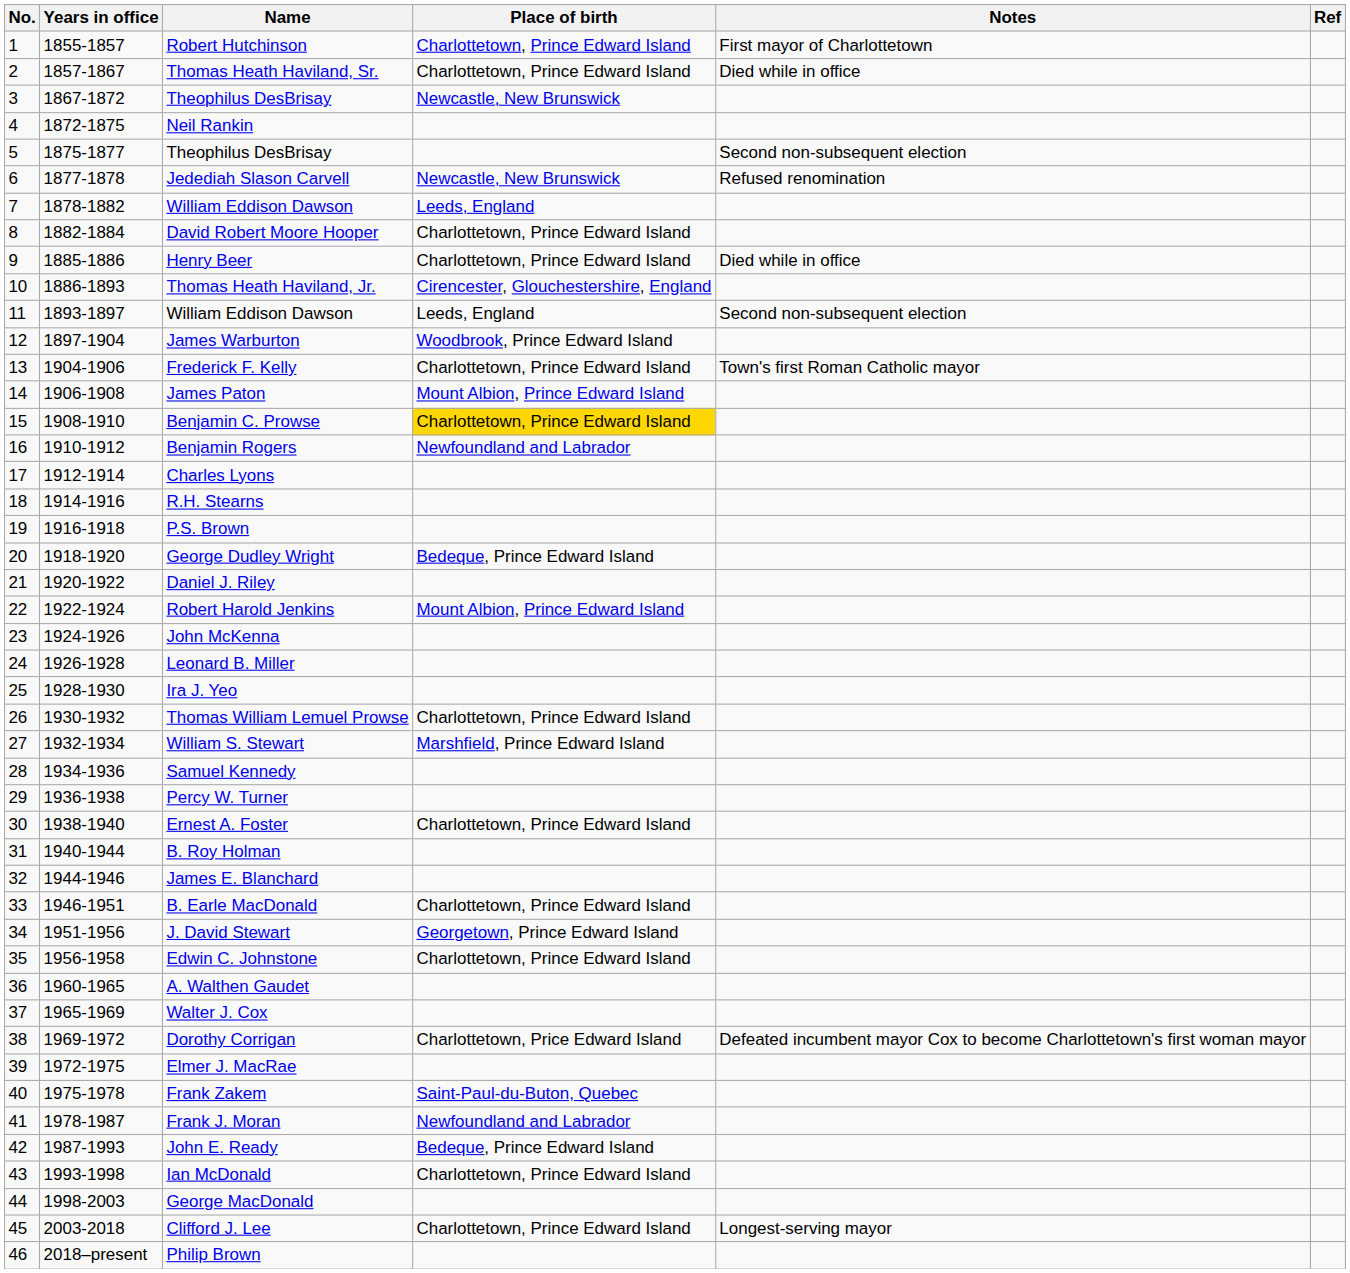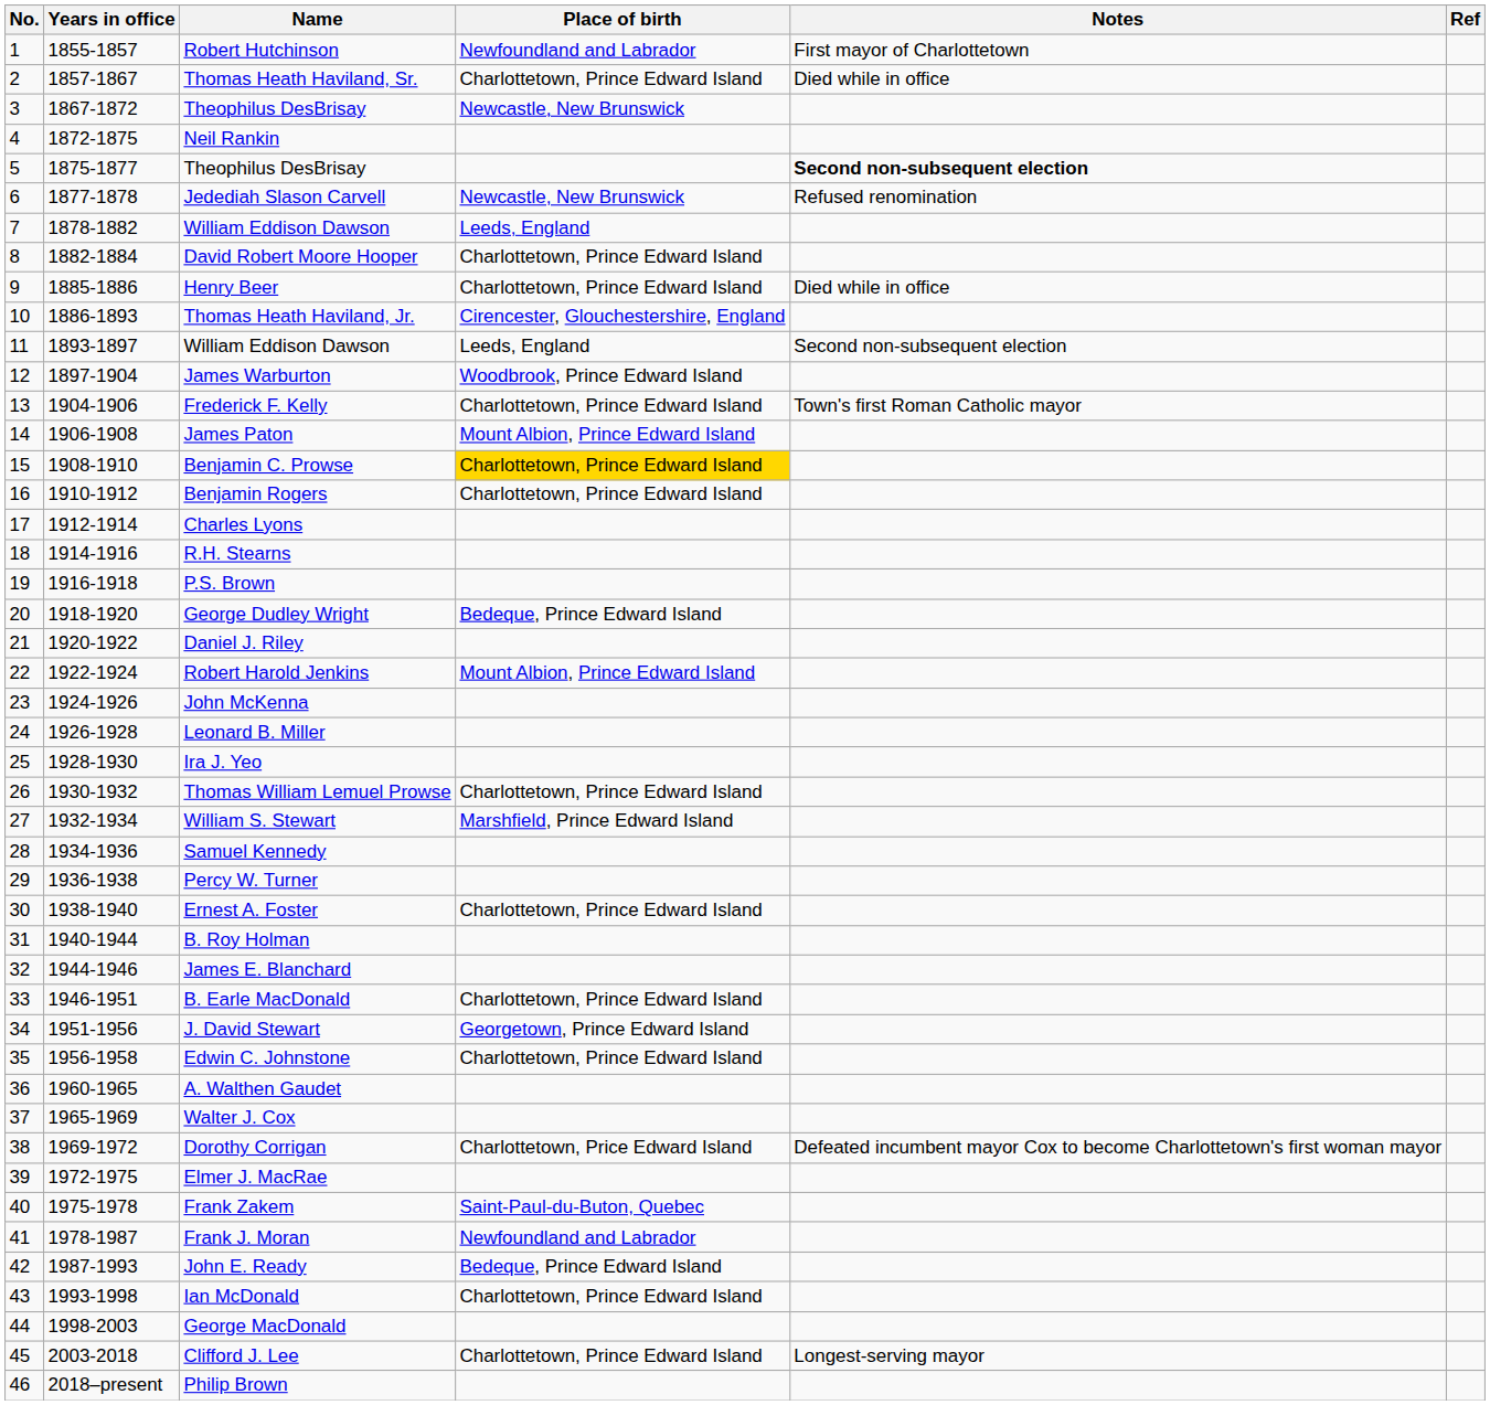Robert Hutchinson | Place of birth: Charlottetown, Prince Edward Island -> Newfoundland and Labrador
5 / Theophilus DesBrisay | Notes: normal -> bold
Benjamin Rogers | Place of birth: Newfoundland and Labrador -> Charlottetown, Prince Edward Island
